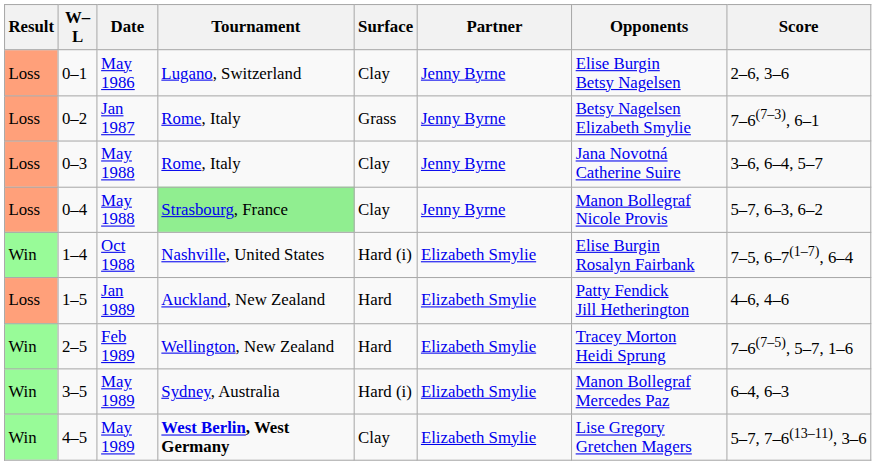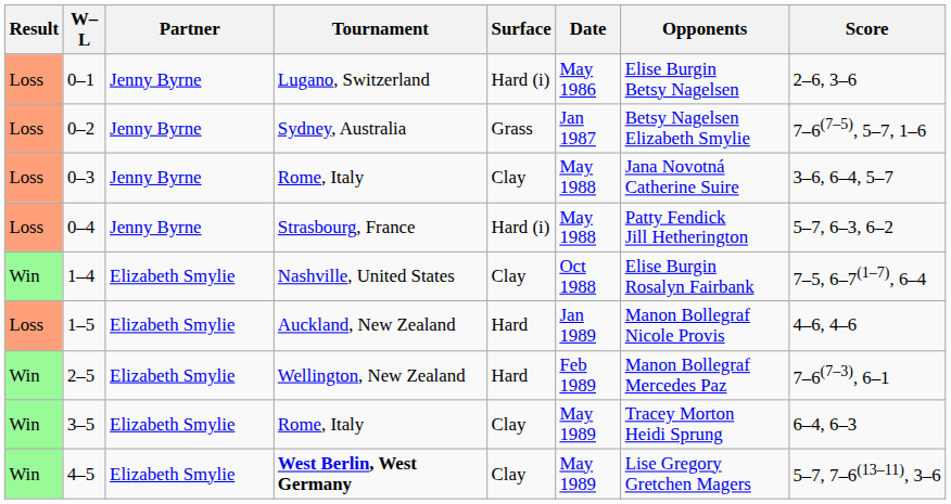columns swapped: Date <-> Partner
0–1 | Surface: Clay -> Hard (i)
0–2 | Tournament: Rome, Italy -> Sydney, Australia
0–2 | Score: 7–6(7–3), 6–1 -> 7–6(7–5), 5–7, 1–6
0–4 | Tournament: lightgreen background -> no background
0–4 | Surface: Clay -> Hard (i)
0–4 | Opponents: Manon Bollegraf Nicole Provis -> Patty Fendick Jill Hetherington
1–4 | Surface: Hard (i) -> Clay
1–5 | Opponents: Patty Fendick Jill Hetherington -> Manon Bollegraf Nicole Provis
2–5 | Opponents: Tracey Morton Heidi Sprung -> Manon Bollegraf Mercedes Paz
2–5 | Score: 7–6(7–5), 5–7, 1–6 -> 7–6(7–3), 6–1
3–5 | Tournament: Sydney, Australia -> Rome, Italy
3–5 | Surface: Hard (i) -> Clay
3–5 | Opponents: Manon Bollegraf Mercedes Paz -> Tracey Morton Heidi Sprung
